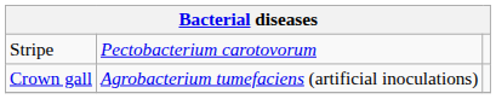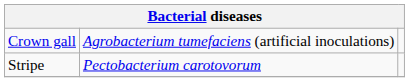rows swapped: Crown gall <-> Stripe
